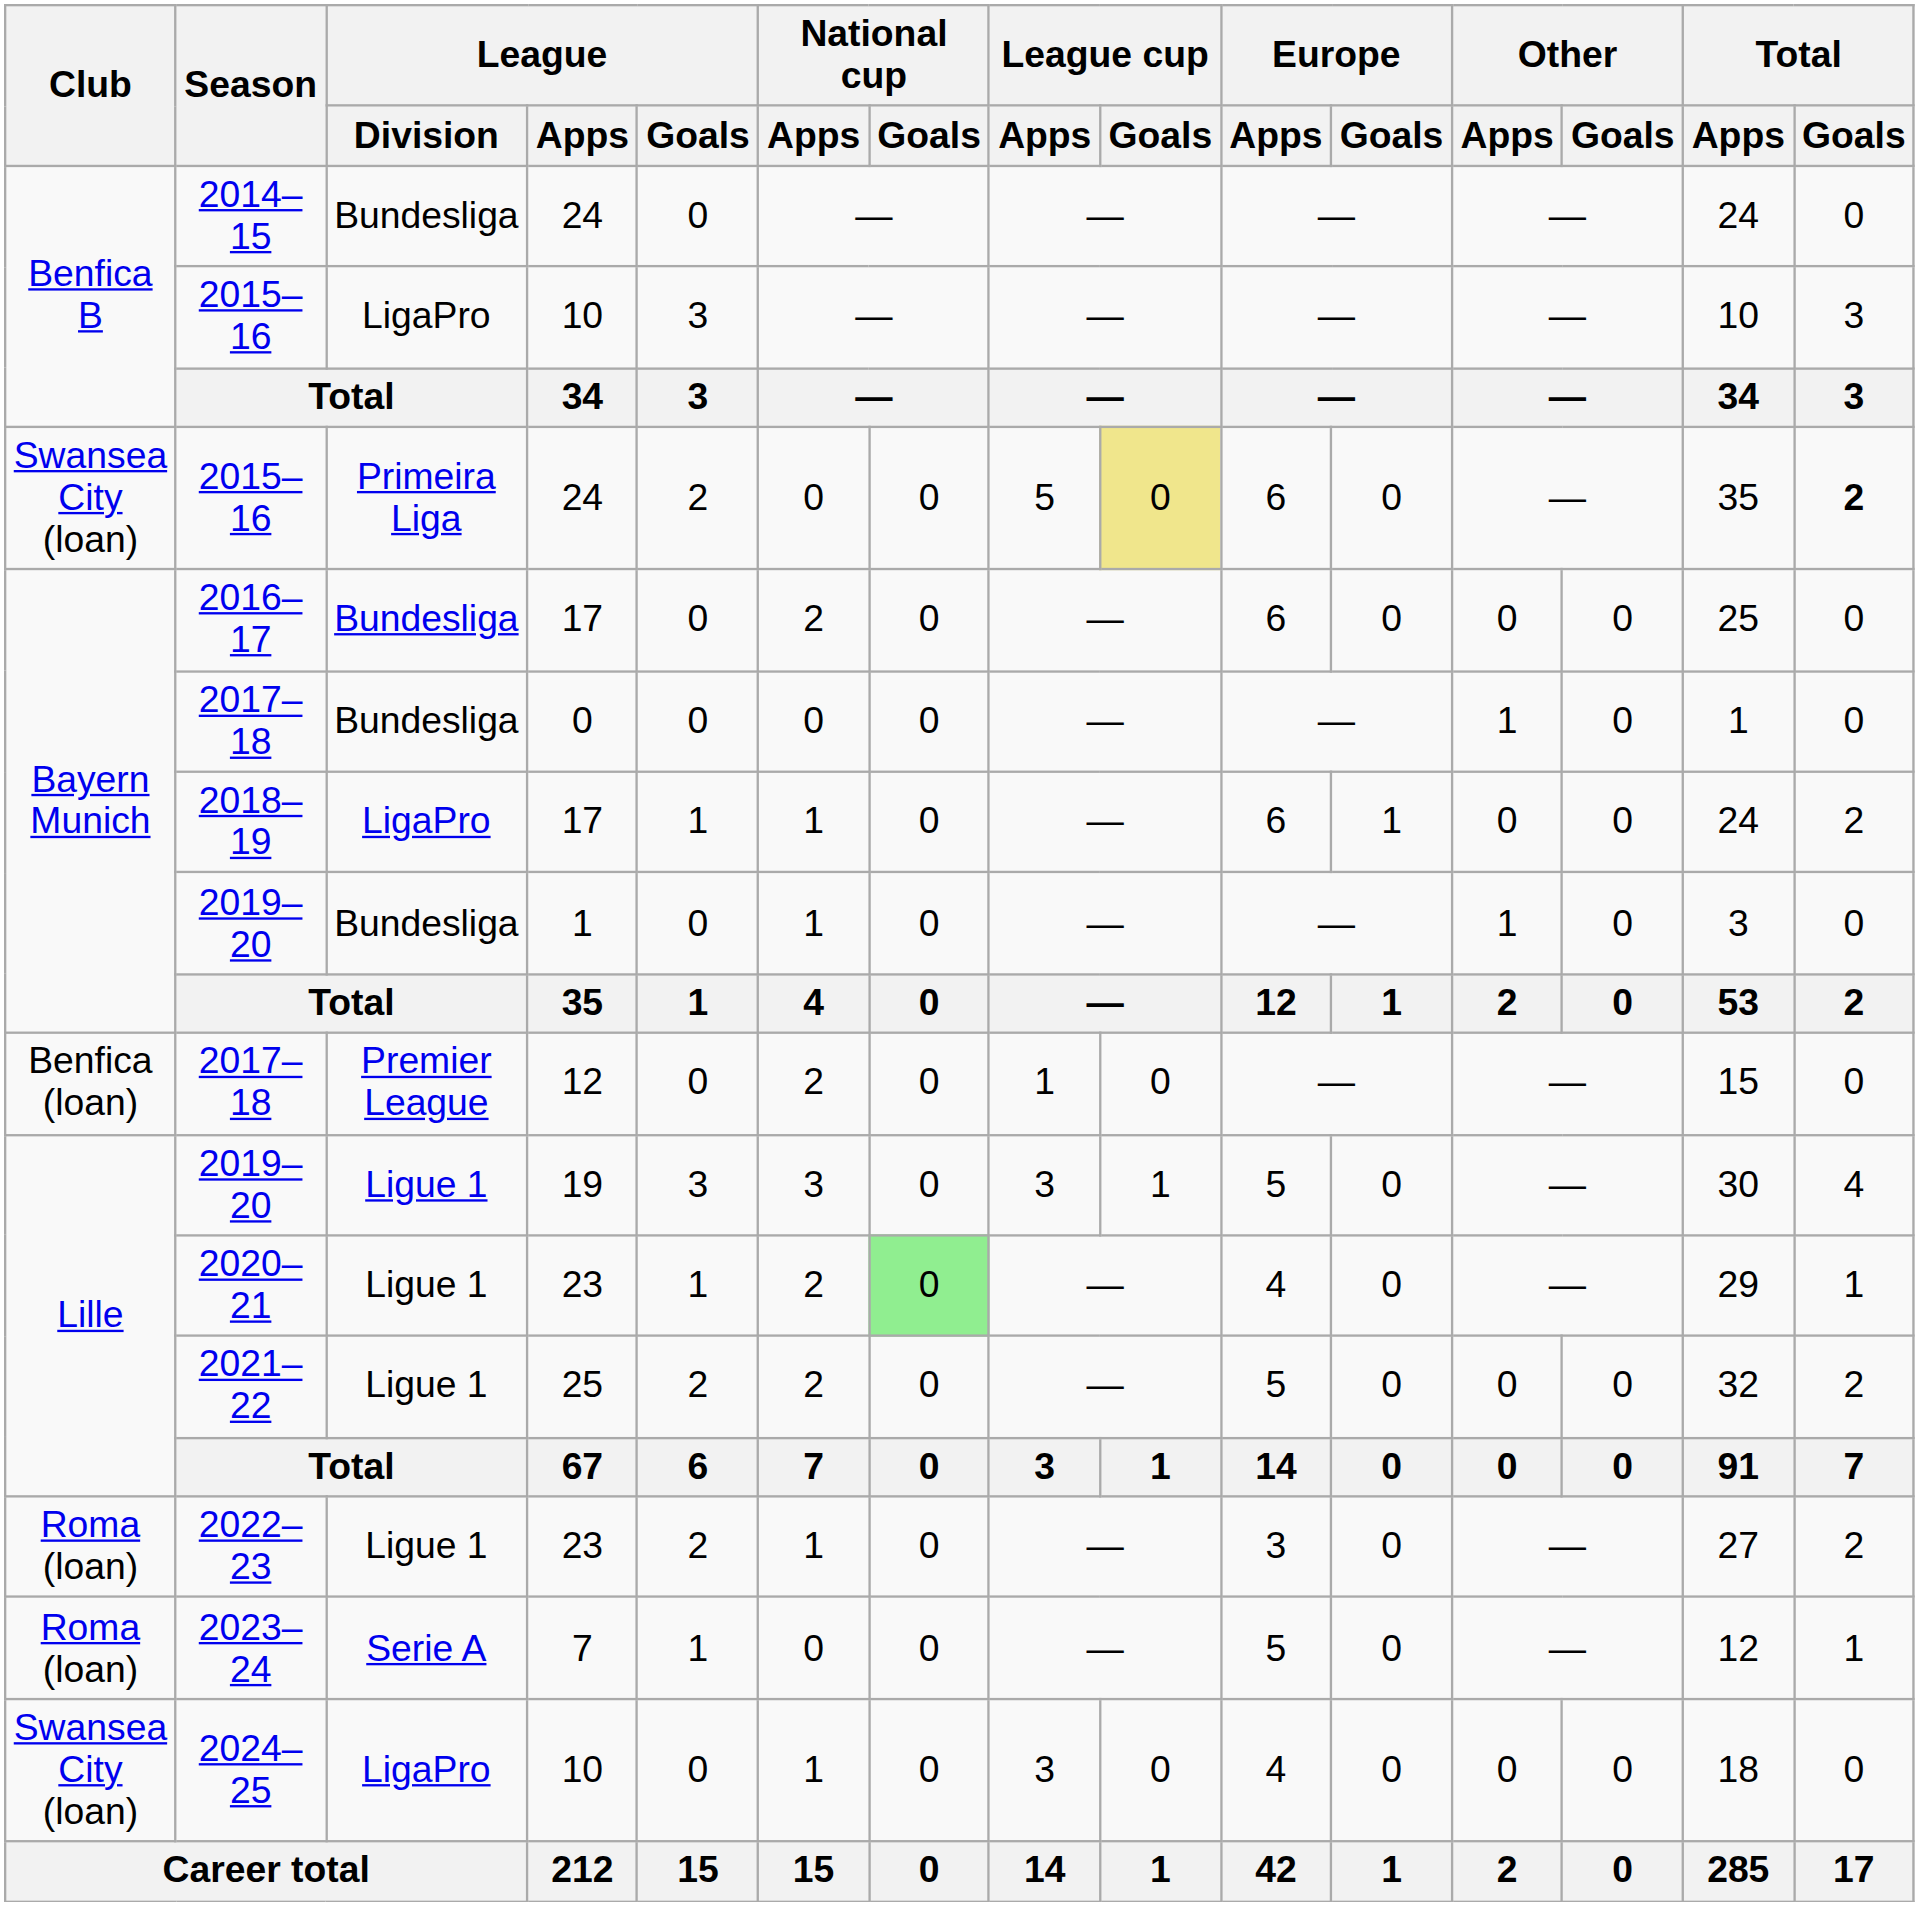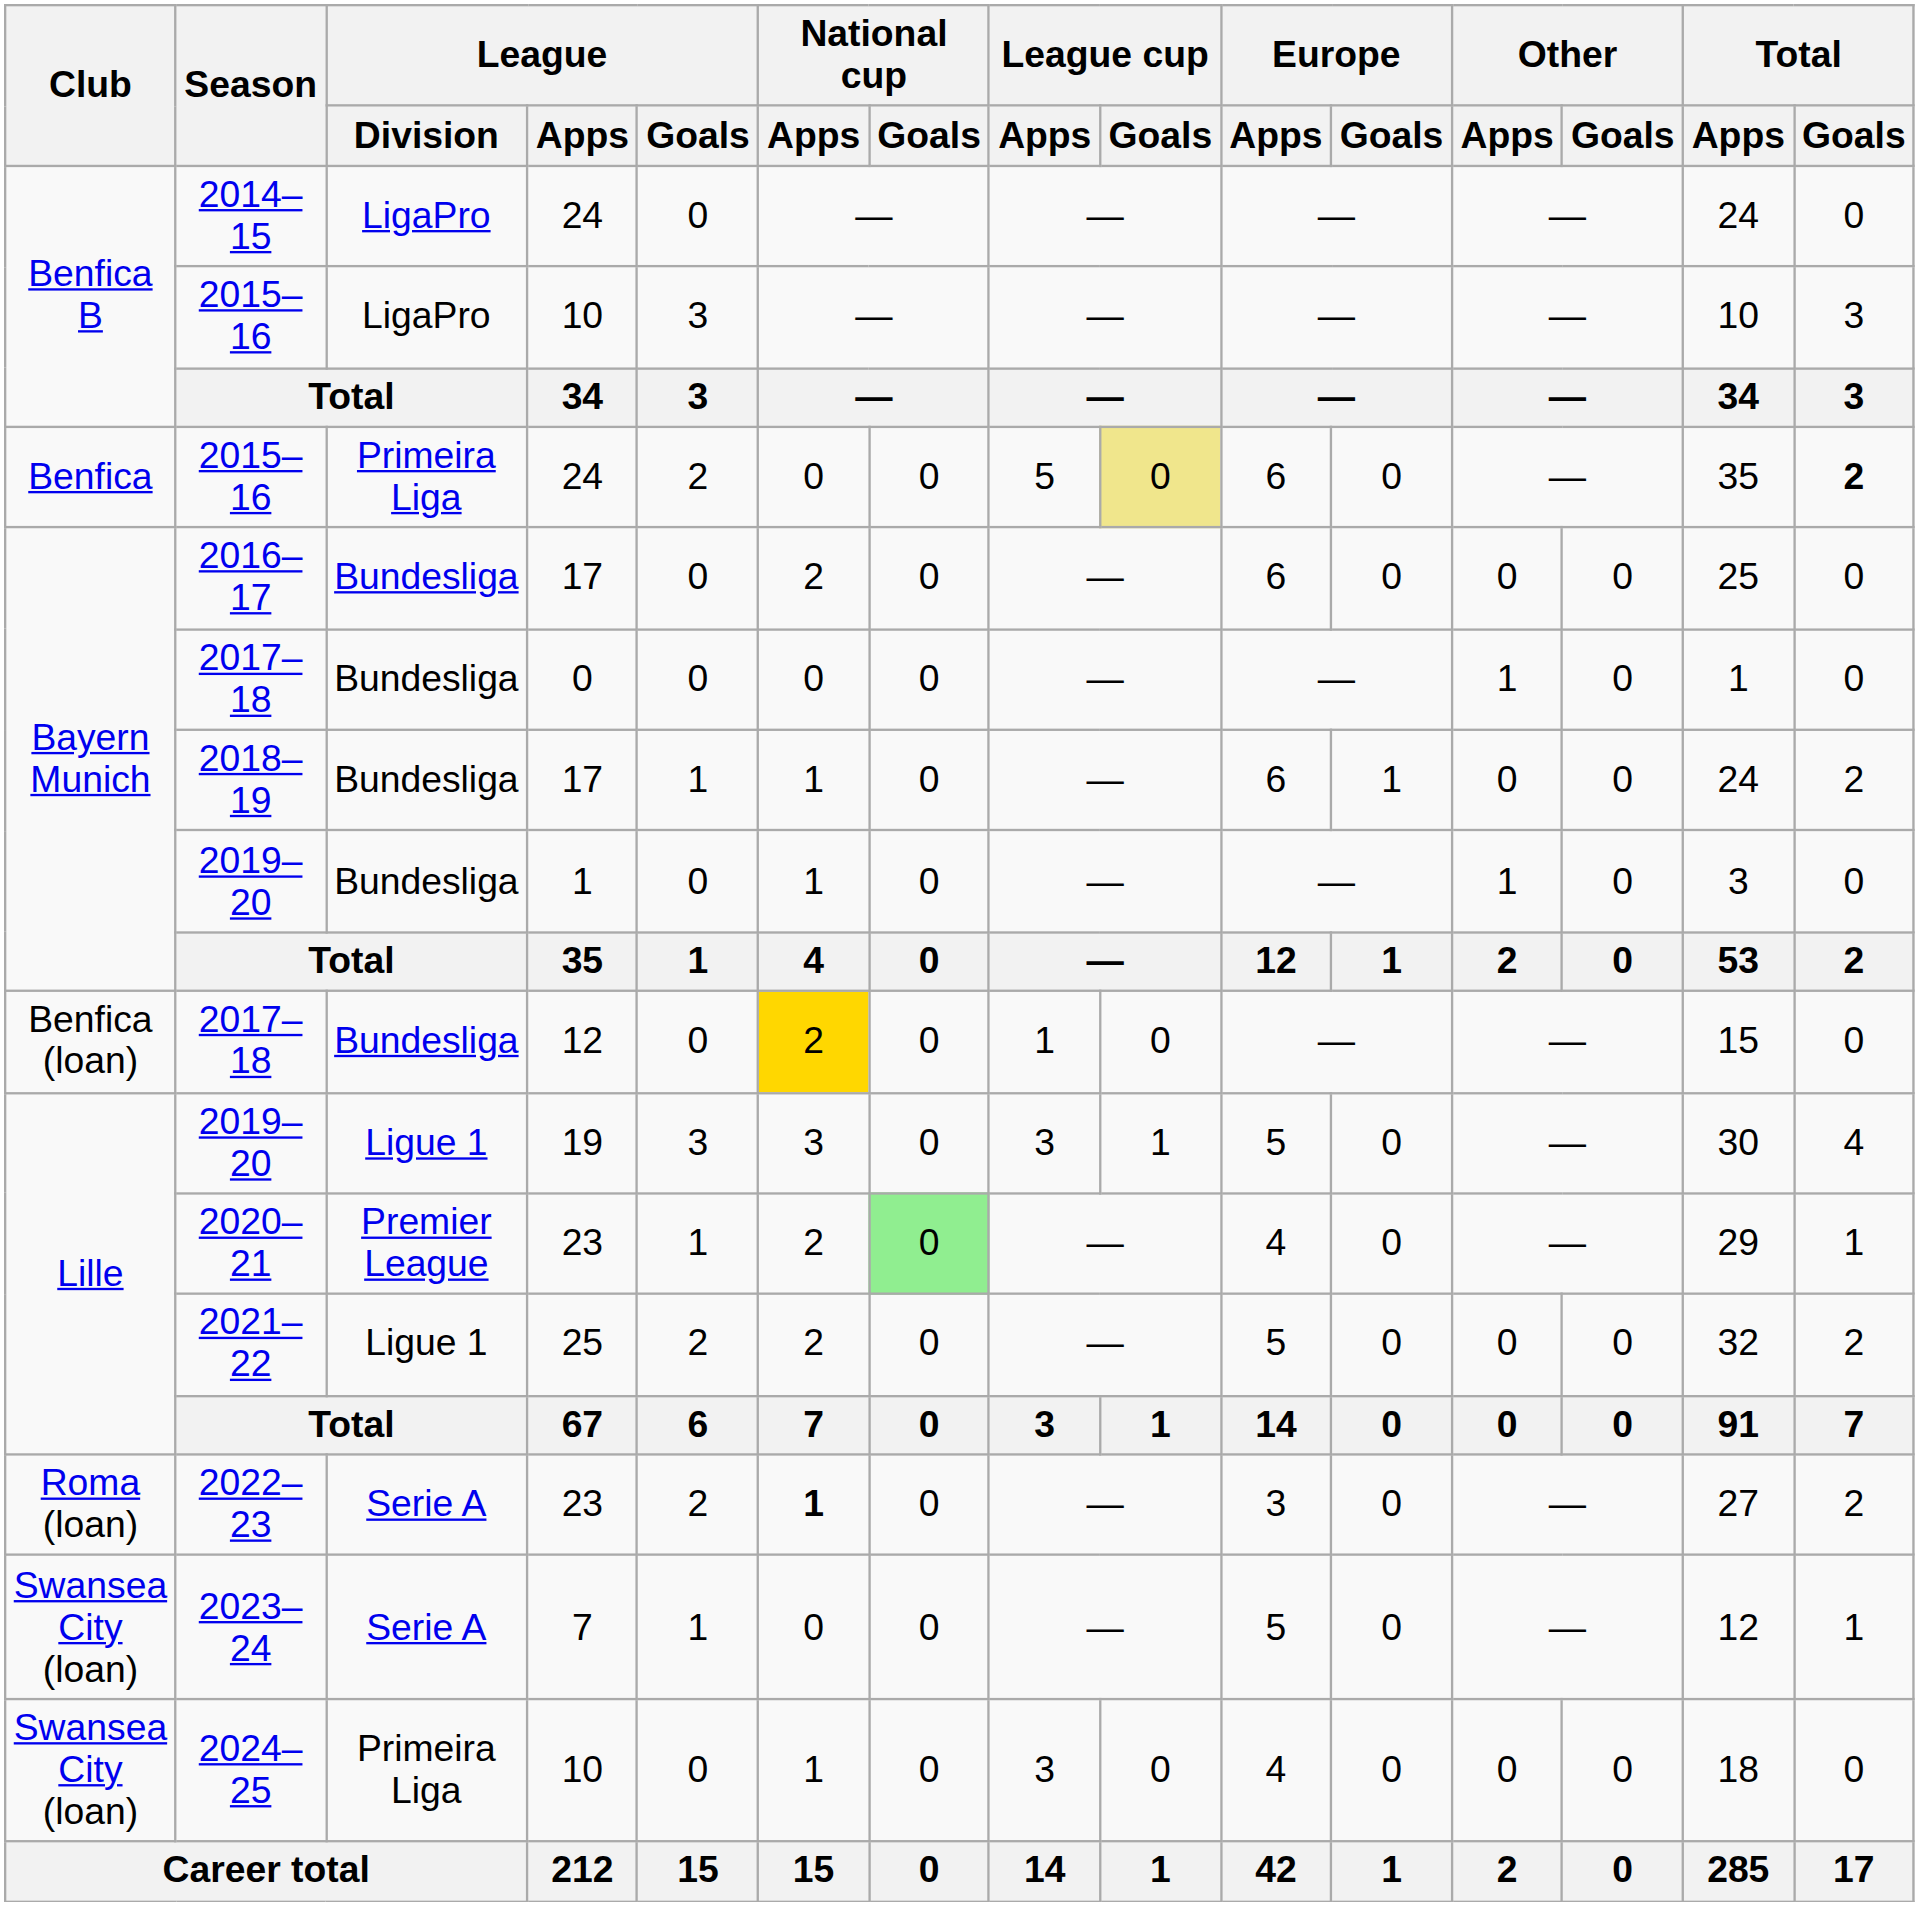2014–15 | League / Division: Bundesliga -> LigaPro
2015–16 / 24 | Club: Swansea City (loan) -> Benfica
2018–19 | League / Division: LigaPro -> Bundesliga
2017–18 / 12 | League / Division: Premier League -> Bundesliga
2017–18 / 12 | National cup / Apps: no background -> gold background
2020–21 | League / Division: Ligue 1 -> Premier League
2022–23 | League / Division: Ligue 1 -> Serie A
2022–23 | National cup / Apps: normal -> bold
2023–24 | Club: Roma (loan) -> Swansea City (loan)
2024–25 | League / Division: LigaPro -> Primeira Liga
